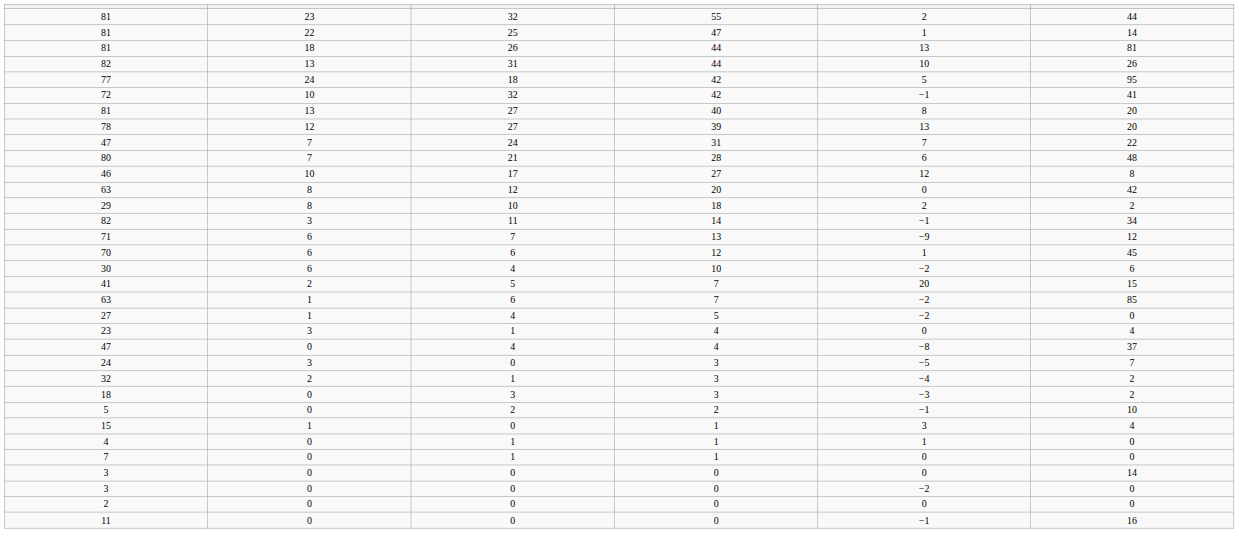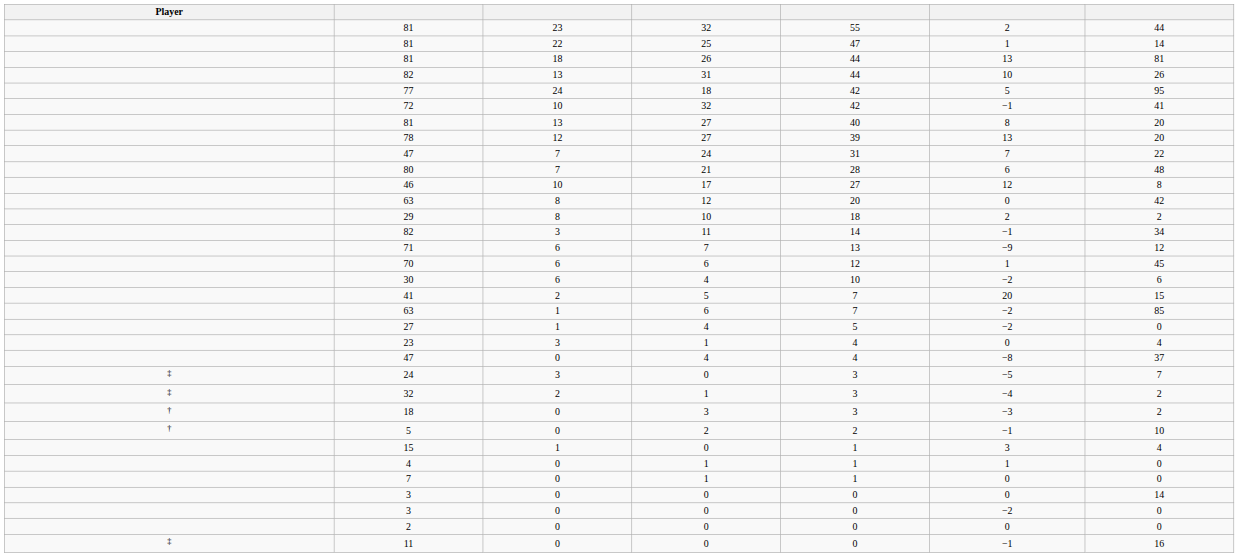+ column: Player | ‡ | ‡ | † | † | ‡
